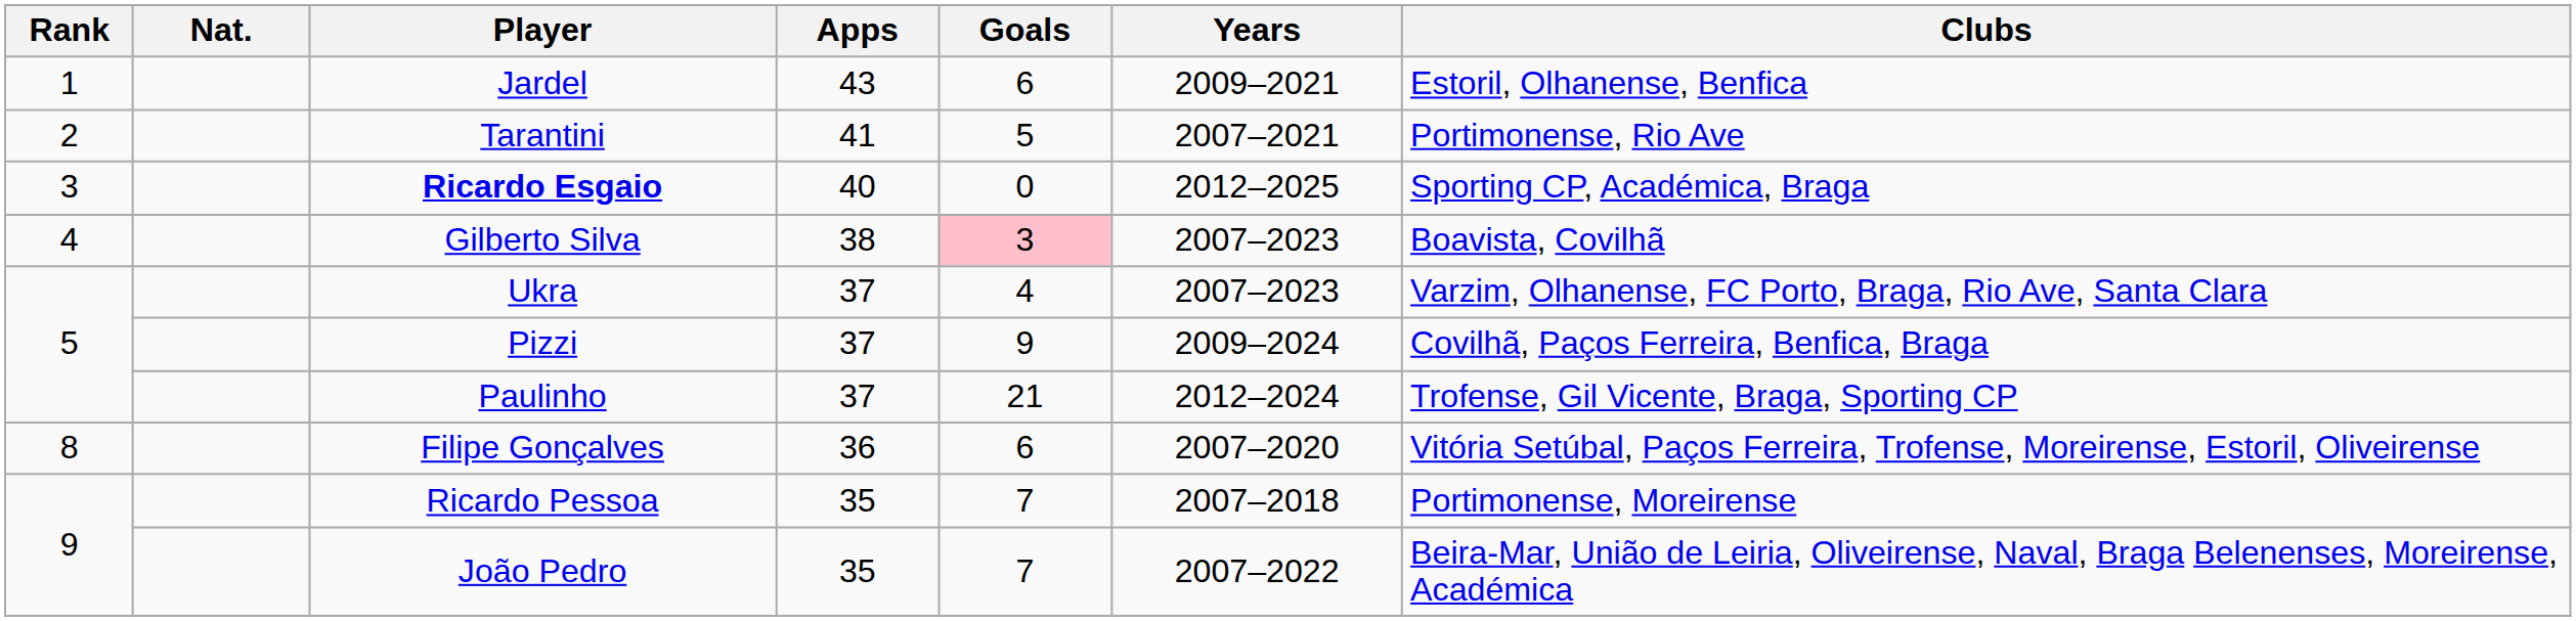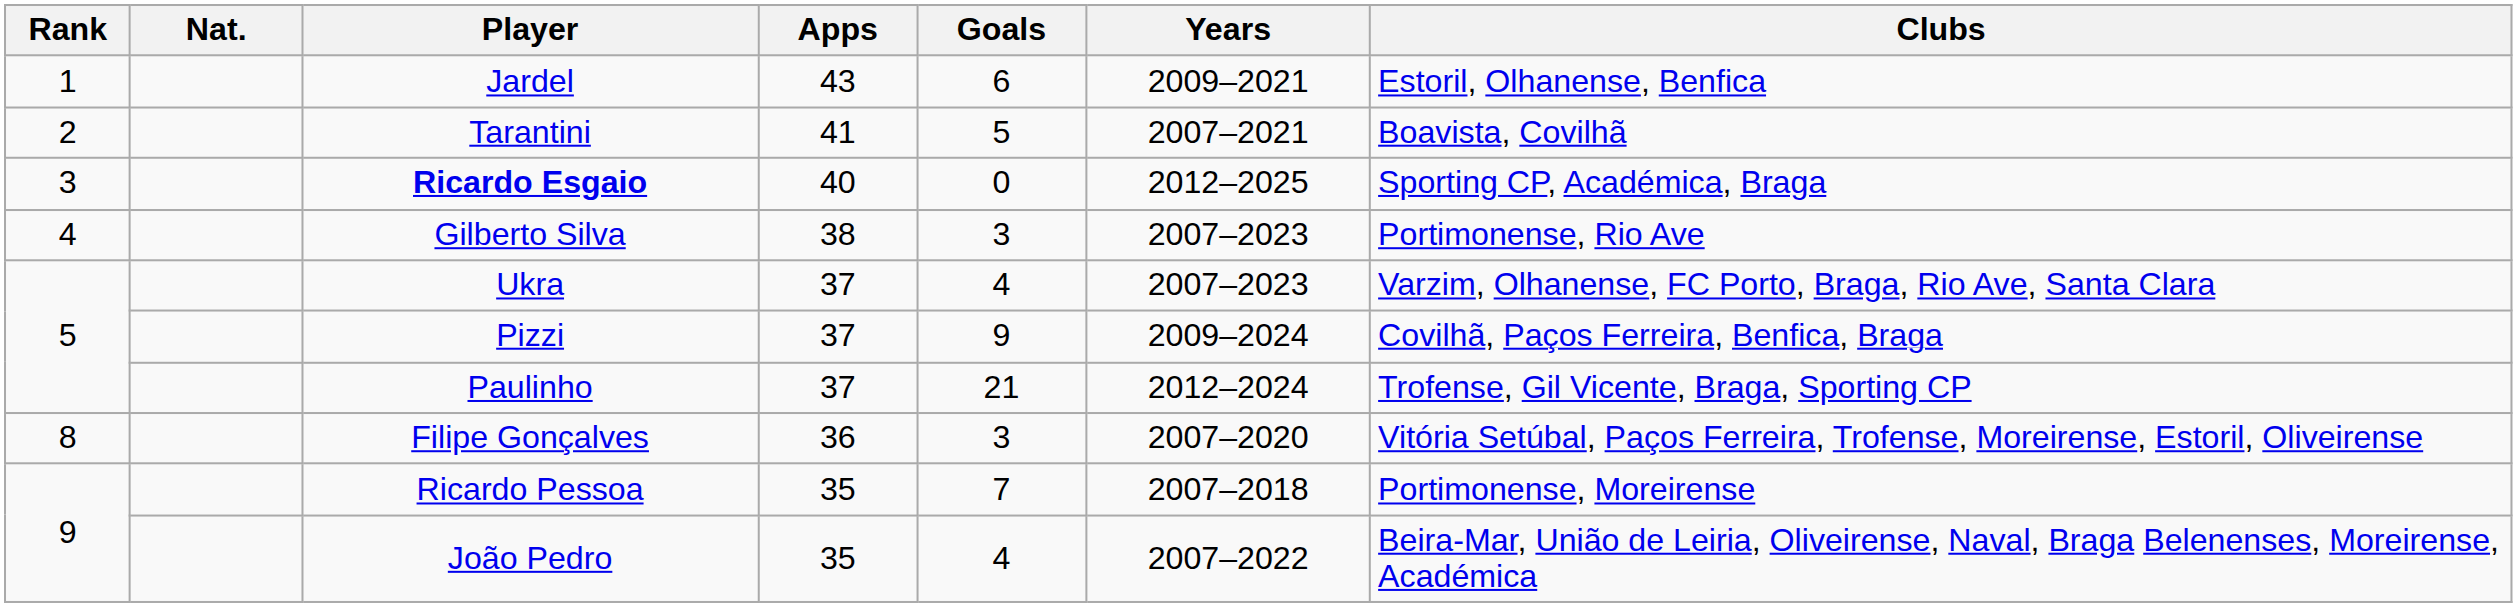Tarantini | Clubs: Portimonense, Rio Ave -> Boavista, Covilhã
Gilberto Silva | Goals: pink background -> no background
Gilberto Silva | Clubs: Boavista, Covilhã -> Portimonense, Rio Ave
Filipe Gonçalves | Goals: 6 -> 3
João Pedro | Goals: 7 -> 4
